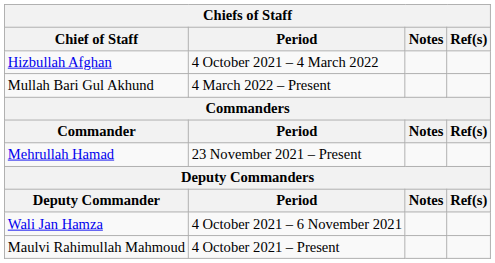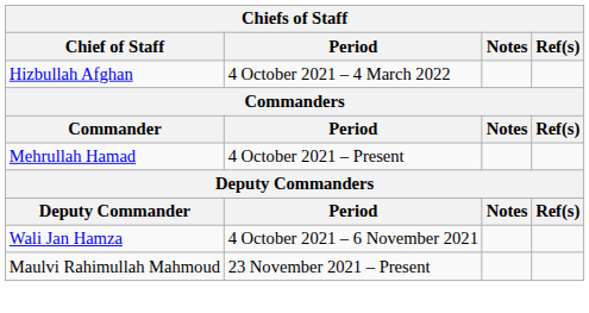- row: Mullah Bari Gul Akhund | 4 March 2022 – Present
Mehrullah Hamad | Period: 23 November 2021 – Present -> 4 October 2021 – Present
Maulvi Rahimullah Mahmoud | Period: 4 October 2021 – Present -> 23 November 2021 – Present
